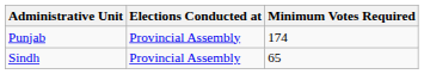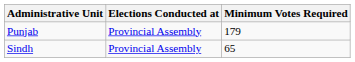Punjab | Minimum Votes Required: 174 -> 179
